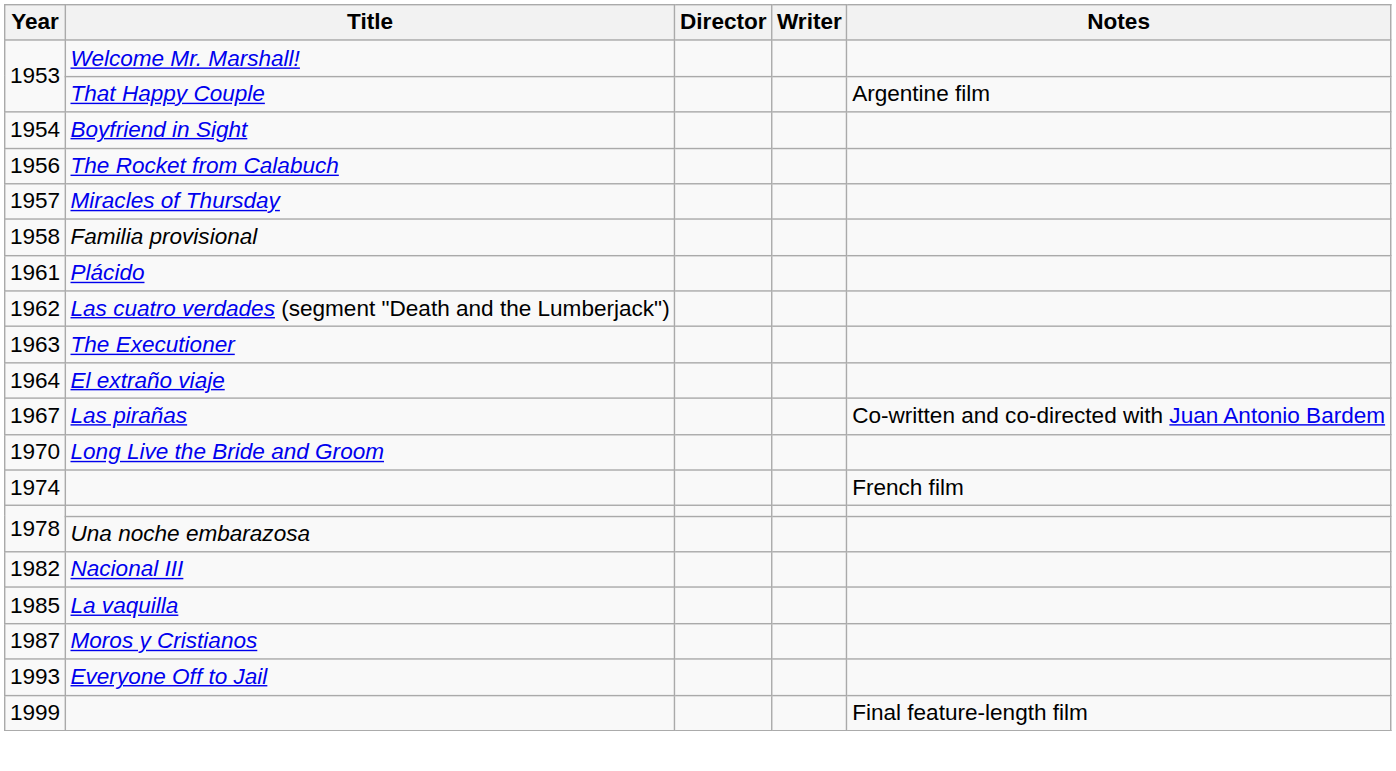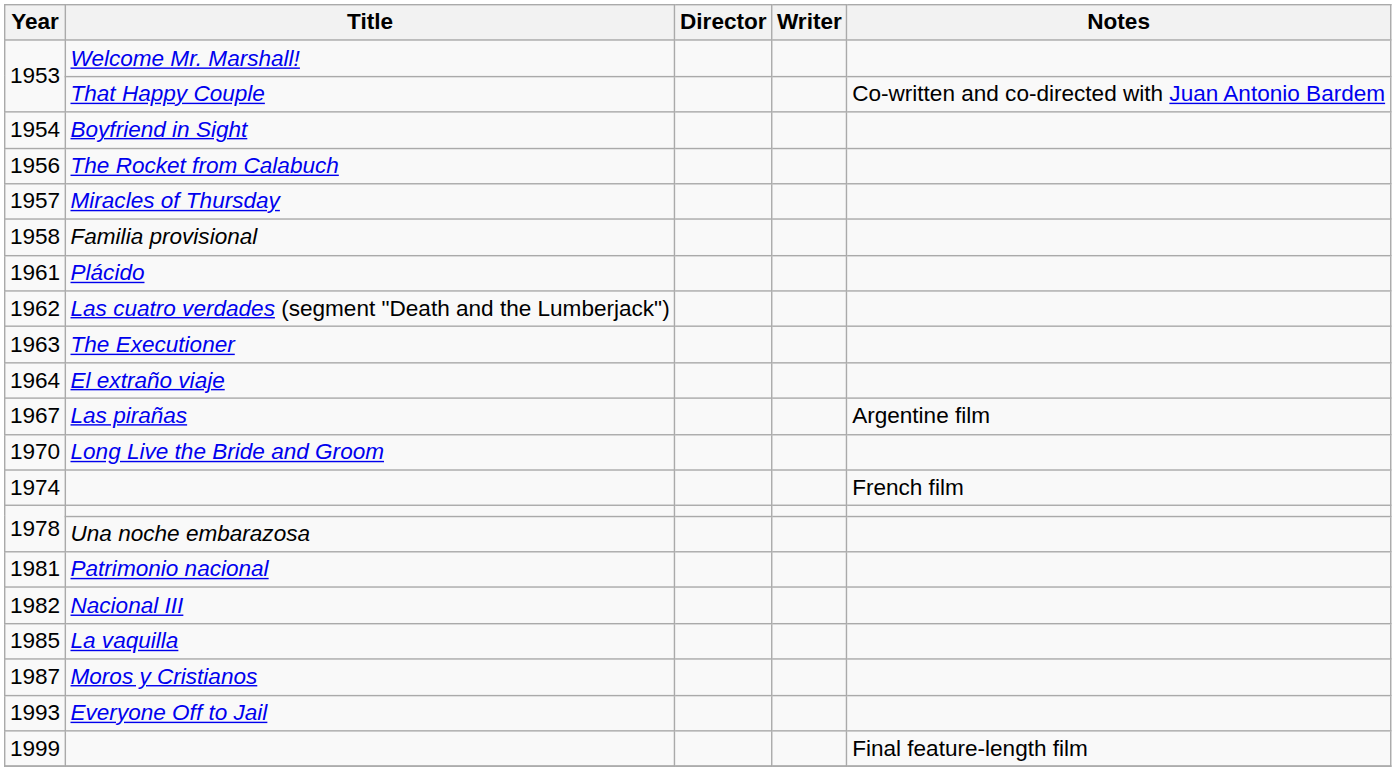That Happy Couple | Notes: Argentine film -> Co-written and co-directed with Juan Antonio Bardem
Las pirañas | Notes: Co-written and co-directed with Juan Antonio Bardem -> Argentine film
+ row: 1981 | Patrimonio nacional
